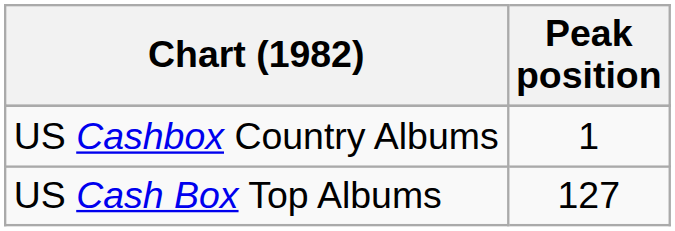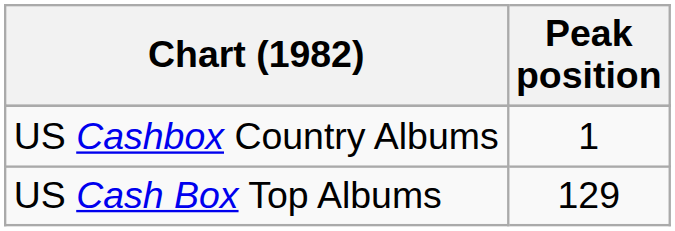US Cash Box Top Albums | Peak position: 127 -> 129
